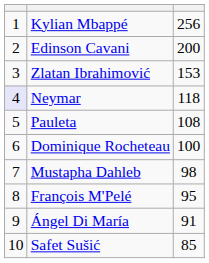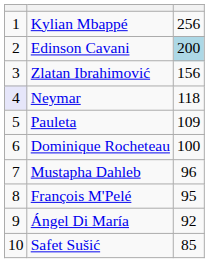Edinson Cavani | column 3: no background -> lightblue background
Zlatan Ibrahimović | column 3: 153 -> 156
Pauleta | column 3: 108 -> 109
Mustapha Dahleb | column 3: 98 -> 96
Ángel Di María | column 3: 91 -> 92
